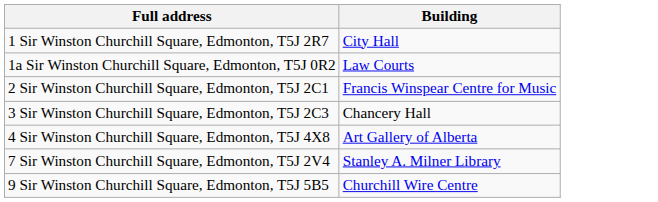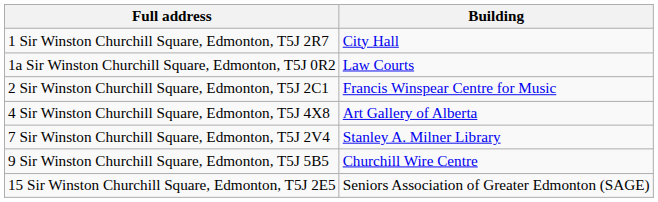- row: 3 Sir Winston Churchill Square, Edmonton, T5J 2C3 | Chancery Hall
+ row: 15 Sir Winston Churchill Square, Edmonton, T5J 2E5 | Seniors Association of Greater Edmonton (SAGE)
